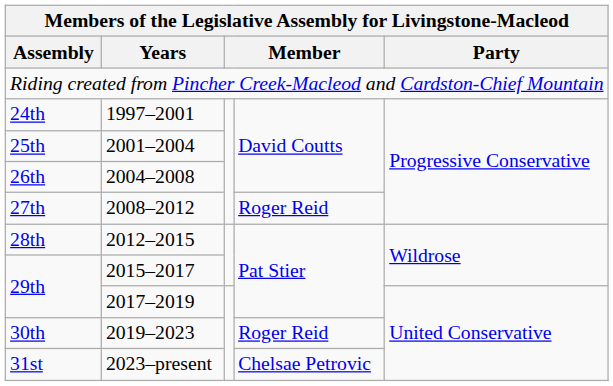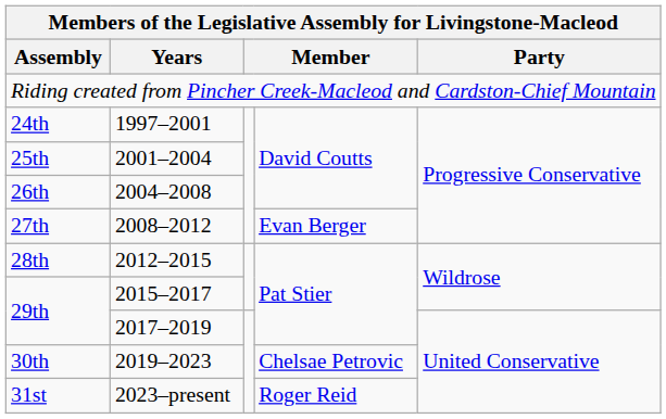27th | column 4: Roger Reid -> Evan Berger
30th | column 4: Roger Reid -> Chelsae Petrovic
31st | column 4: Chelsae Petrovic -> Roger Reid
